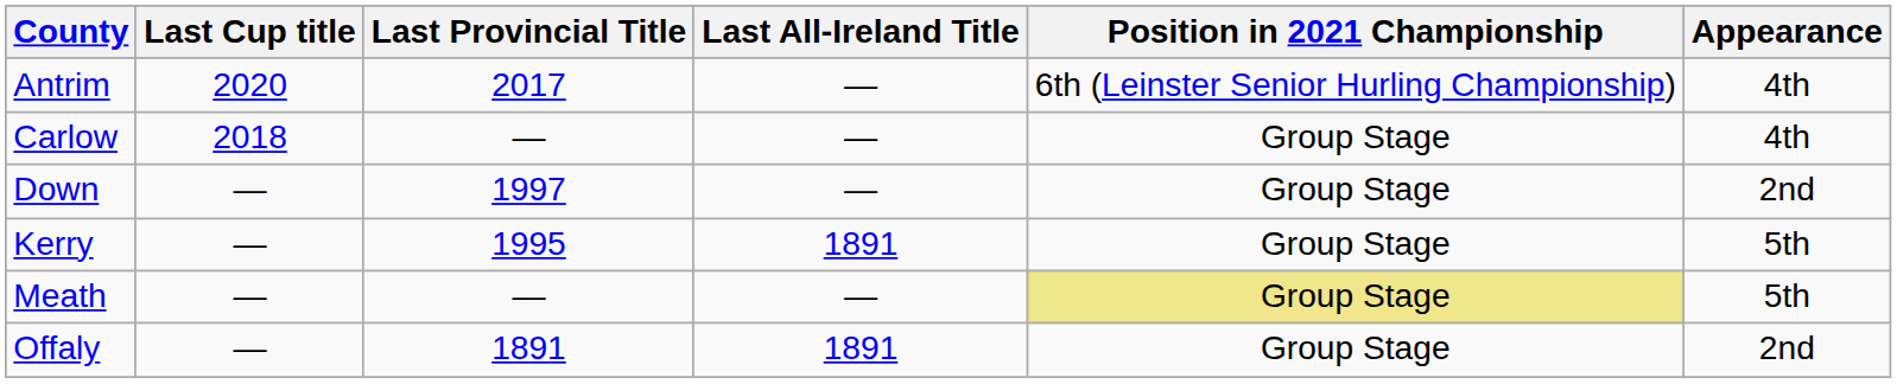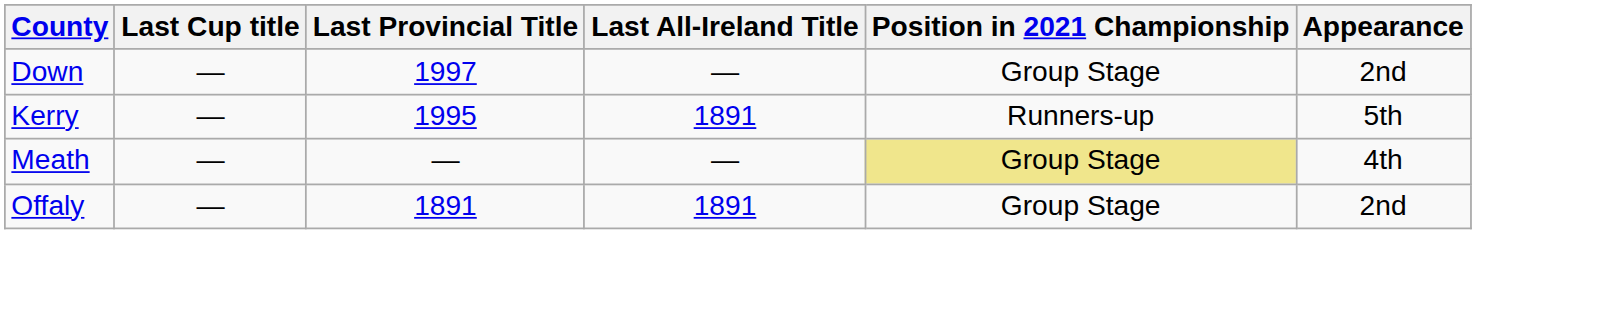- row: Antrim | 2020 | 2017 | — | 6th (Leinster Senior Hurling Championship) | 4th
- row: Carlow | 2018 | — | — | Group Stage | 4th
Kerry | Position in 2021 Championship: Group Stage -> Runners-up
Meath | Appearance: 5th -> 4th
